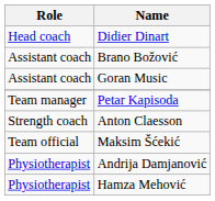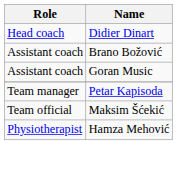- row: Strength coach | Anton Claesson
- row: Physiotherapist | Andrija Damjanović
